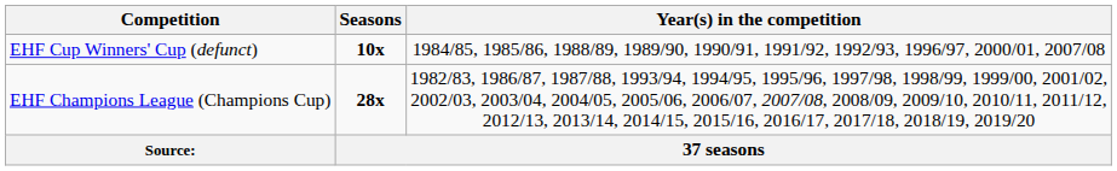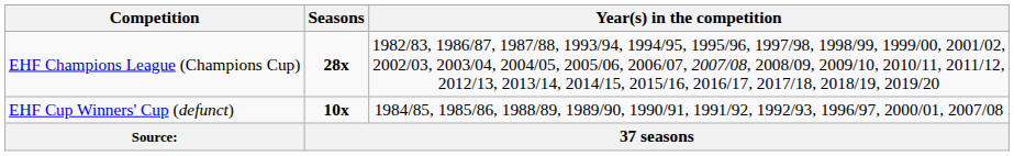rows swapped: EHF Champions League (Champions Cup) <-> EHF Cup Winners' Cup (defunct)
